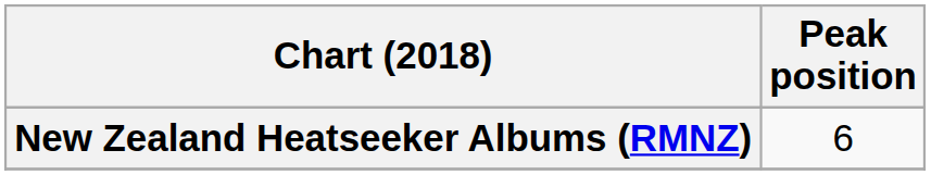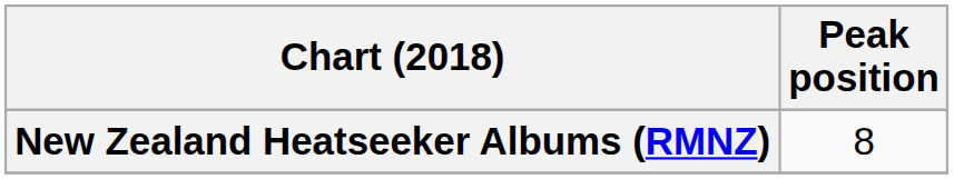New Zealand Heatseeker Albums (RMNZ) | Peak position: 6 -> 8
